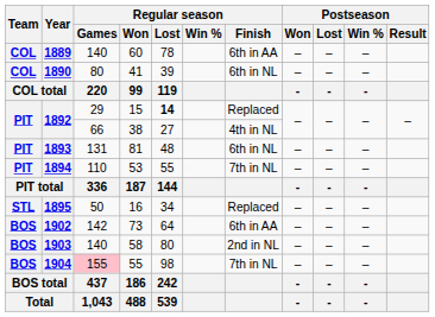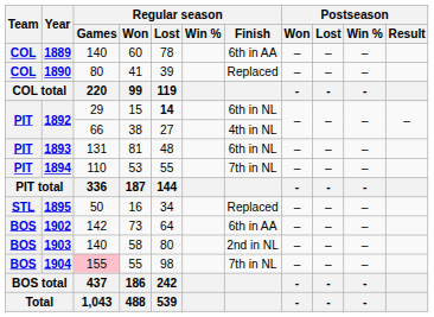1890 | Regular season / Finish: 6th in NL -> Replaced
1892 / 15 | Regular season / Finish: Replaced -> 6th in NL
